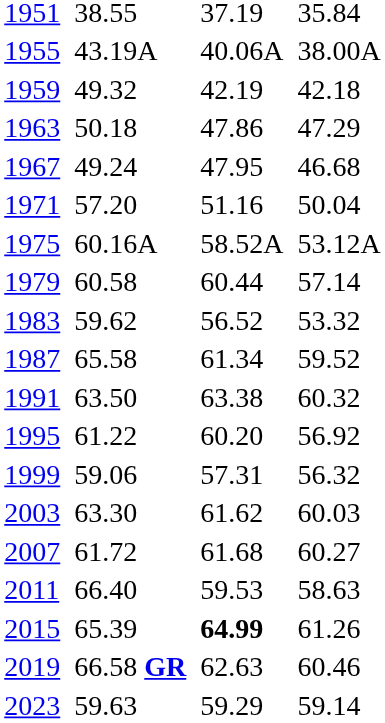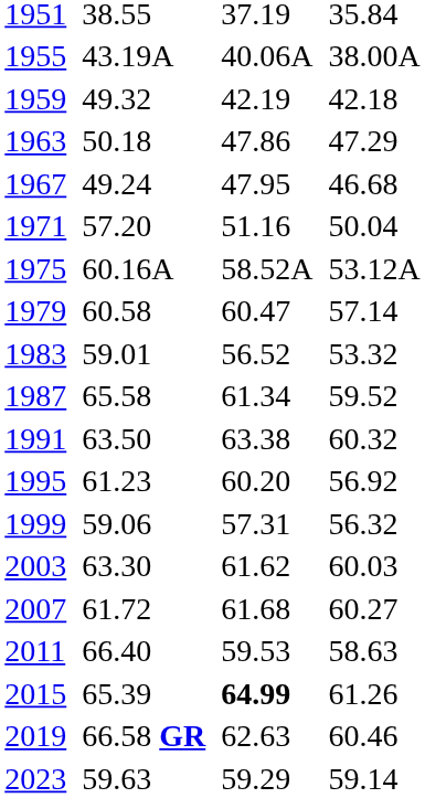1979 | column 5: 60.44 -> 60.47
1983 | column 3: 59.62 -> 59.01
1995 | column 3: 61.22 -> 61.23
